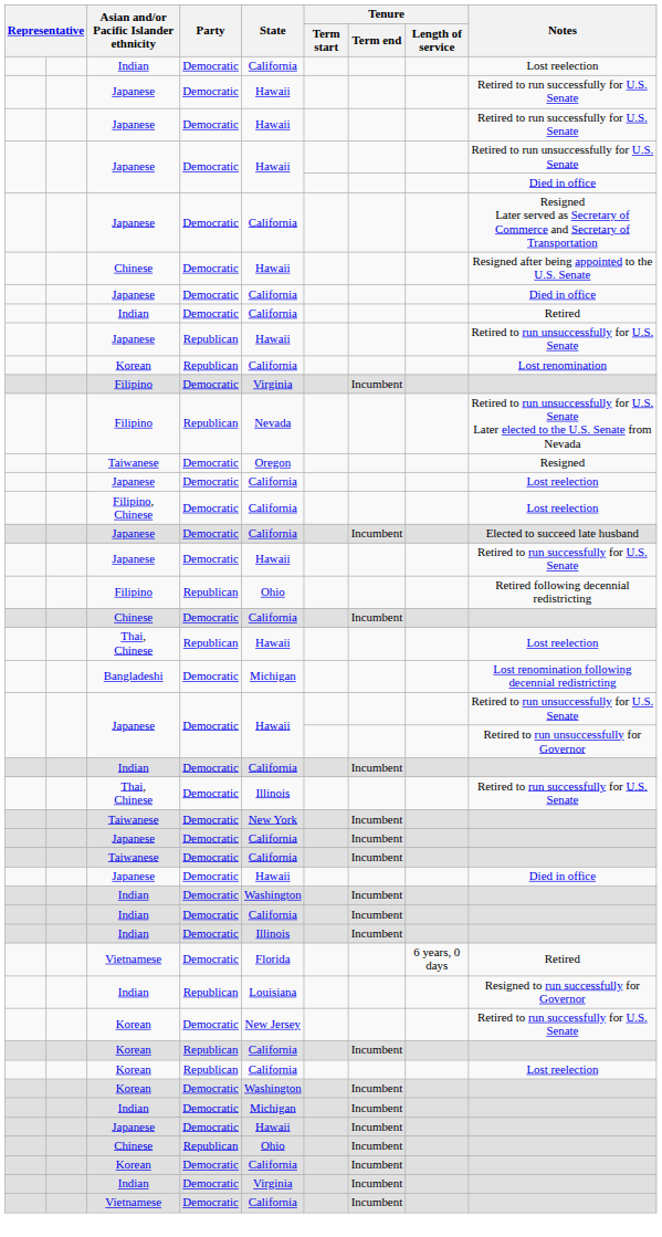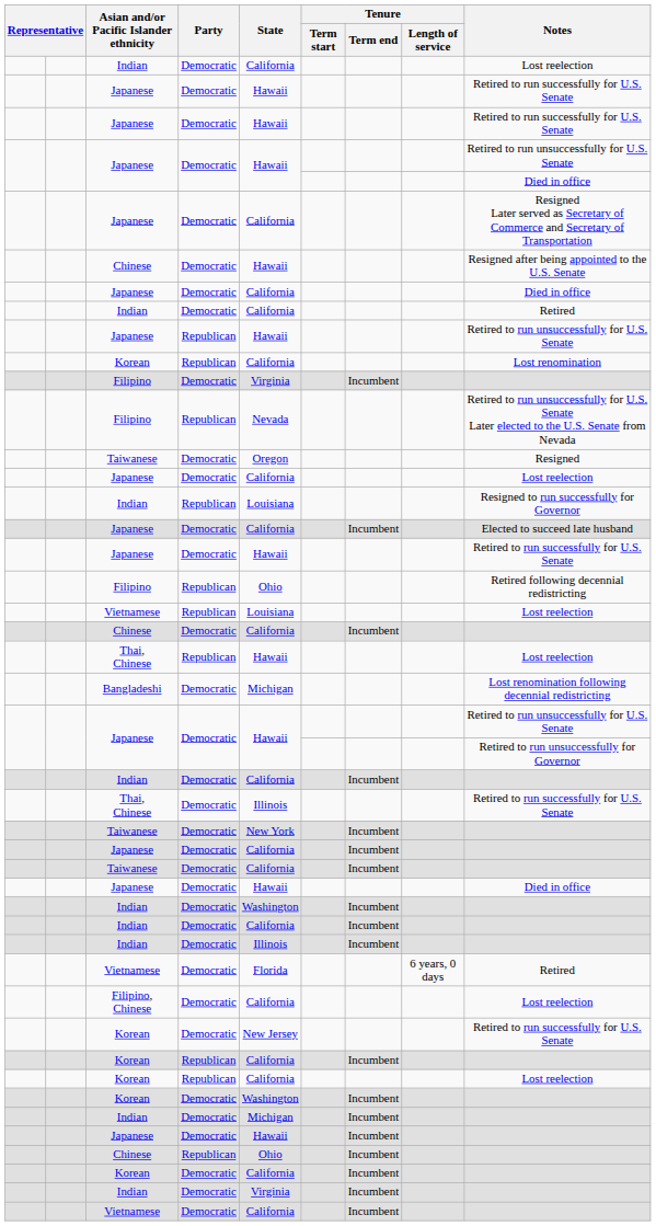rows swapped: Indian / Republican <-> Filipino, Chinese
+ row: Vietnamese | Republican | Louisiana | Lost reelection
